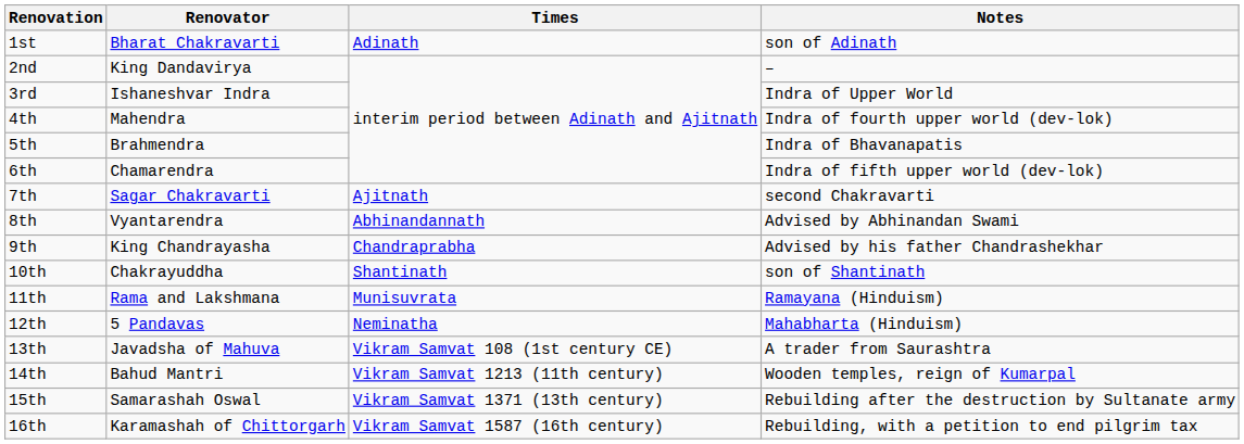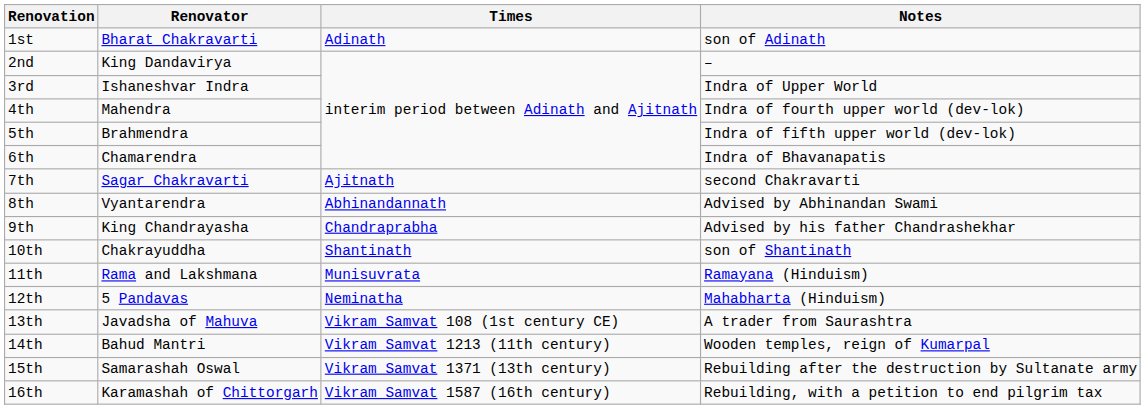5th | Notes: Indra of Bhavanapatis -> Indra of fifth upper world (dev-lok)
6th | Notes: Indra of fifth upper world (dev-lok) -> Indra of Bhavanapatis
